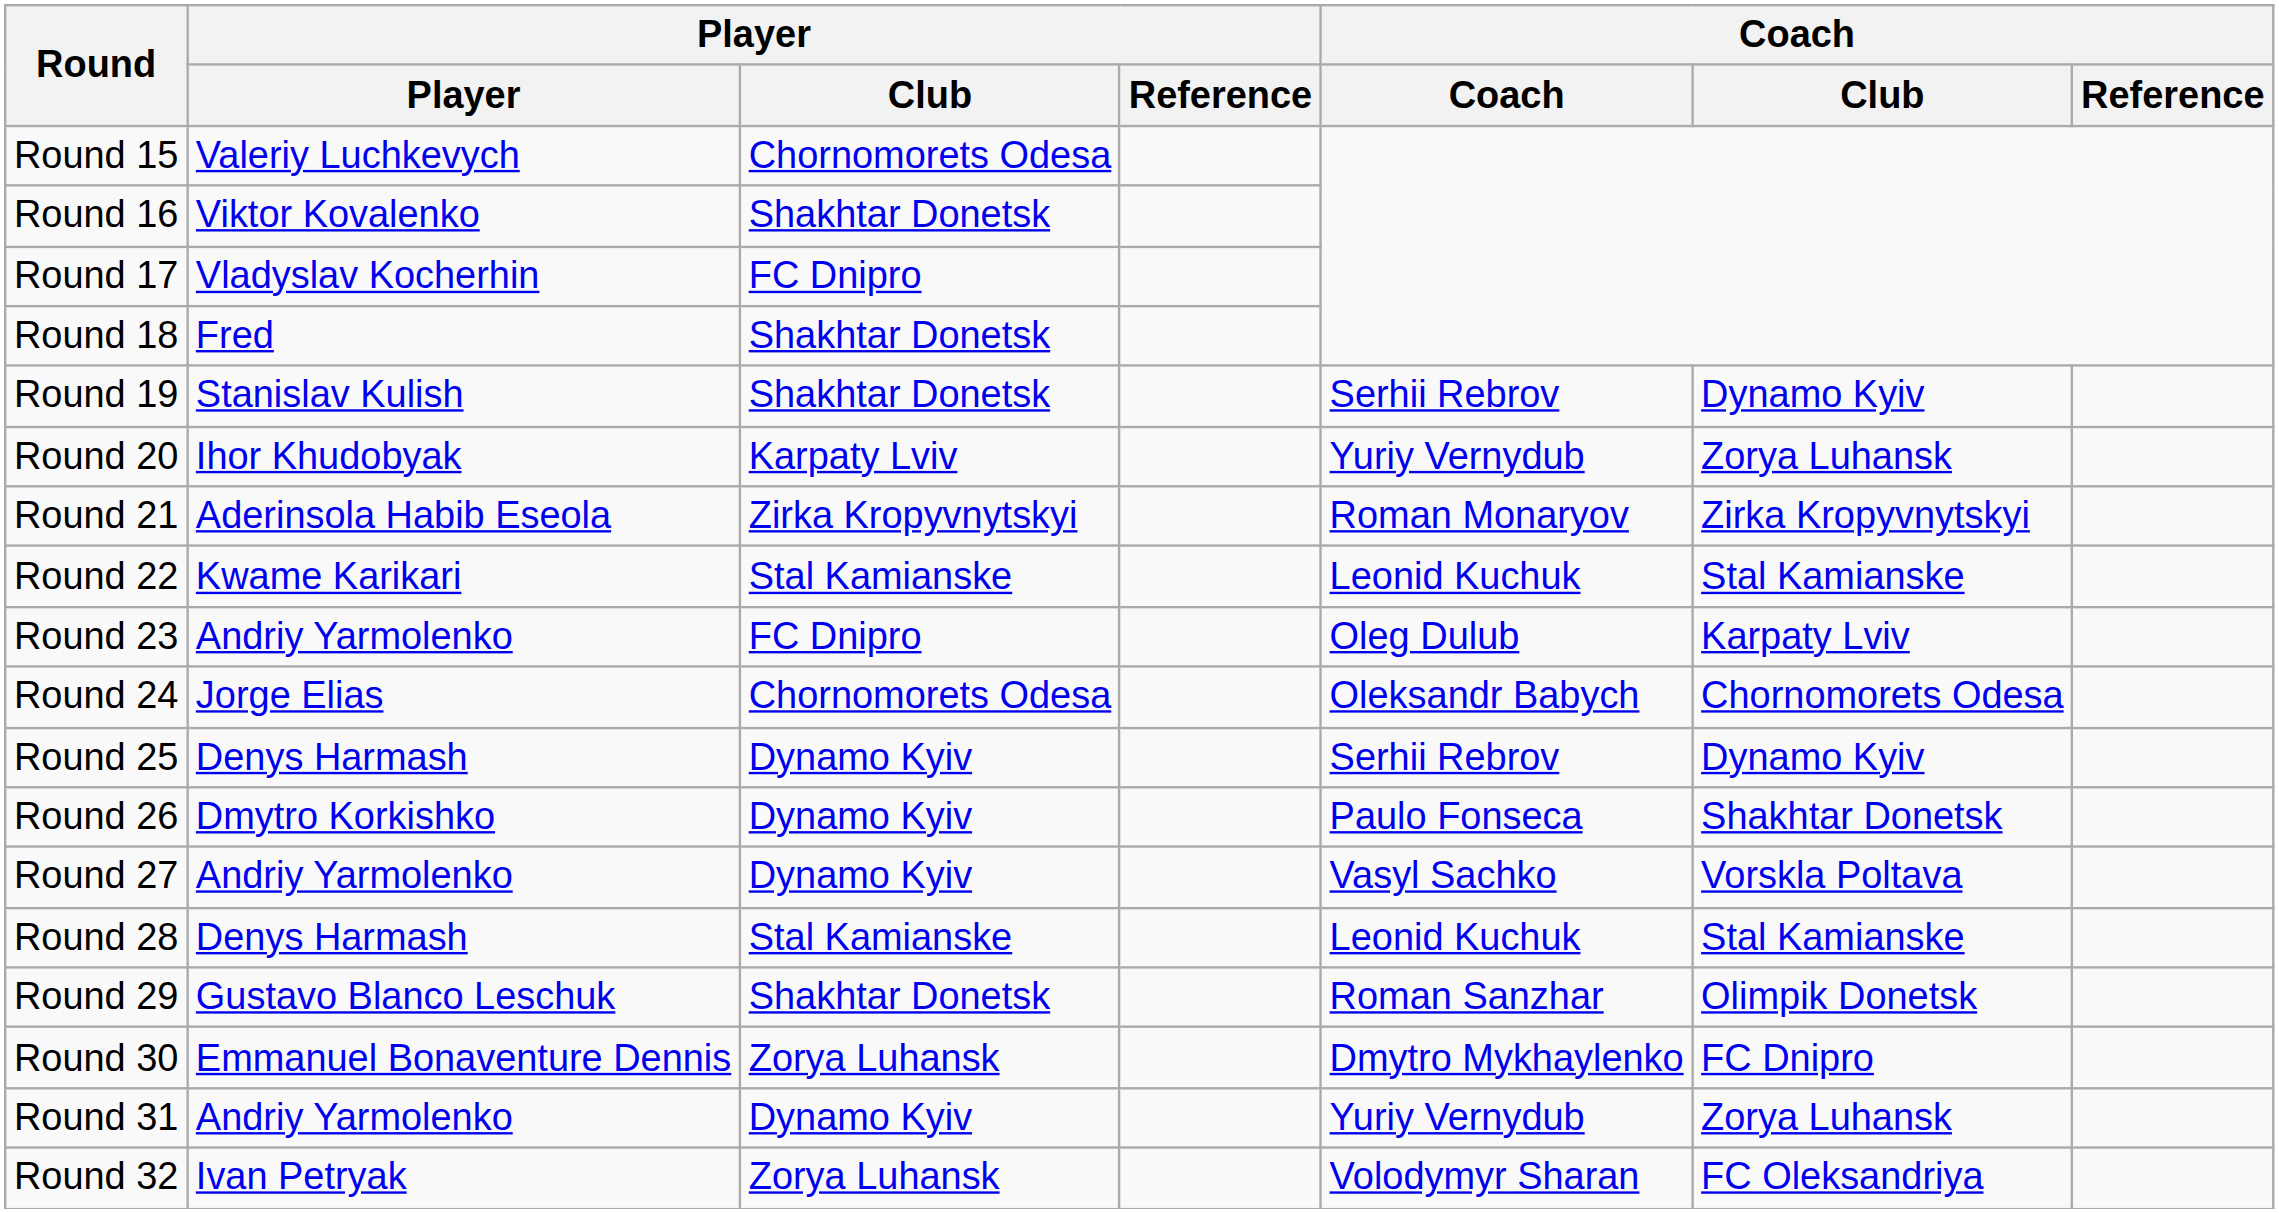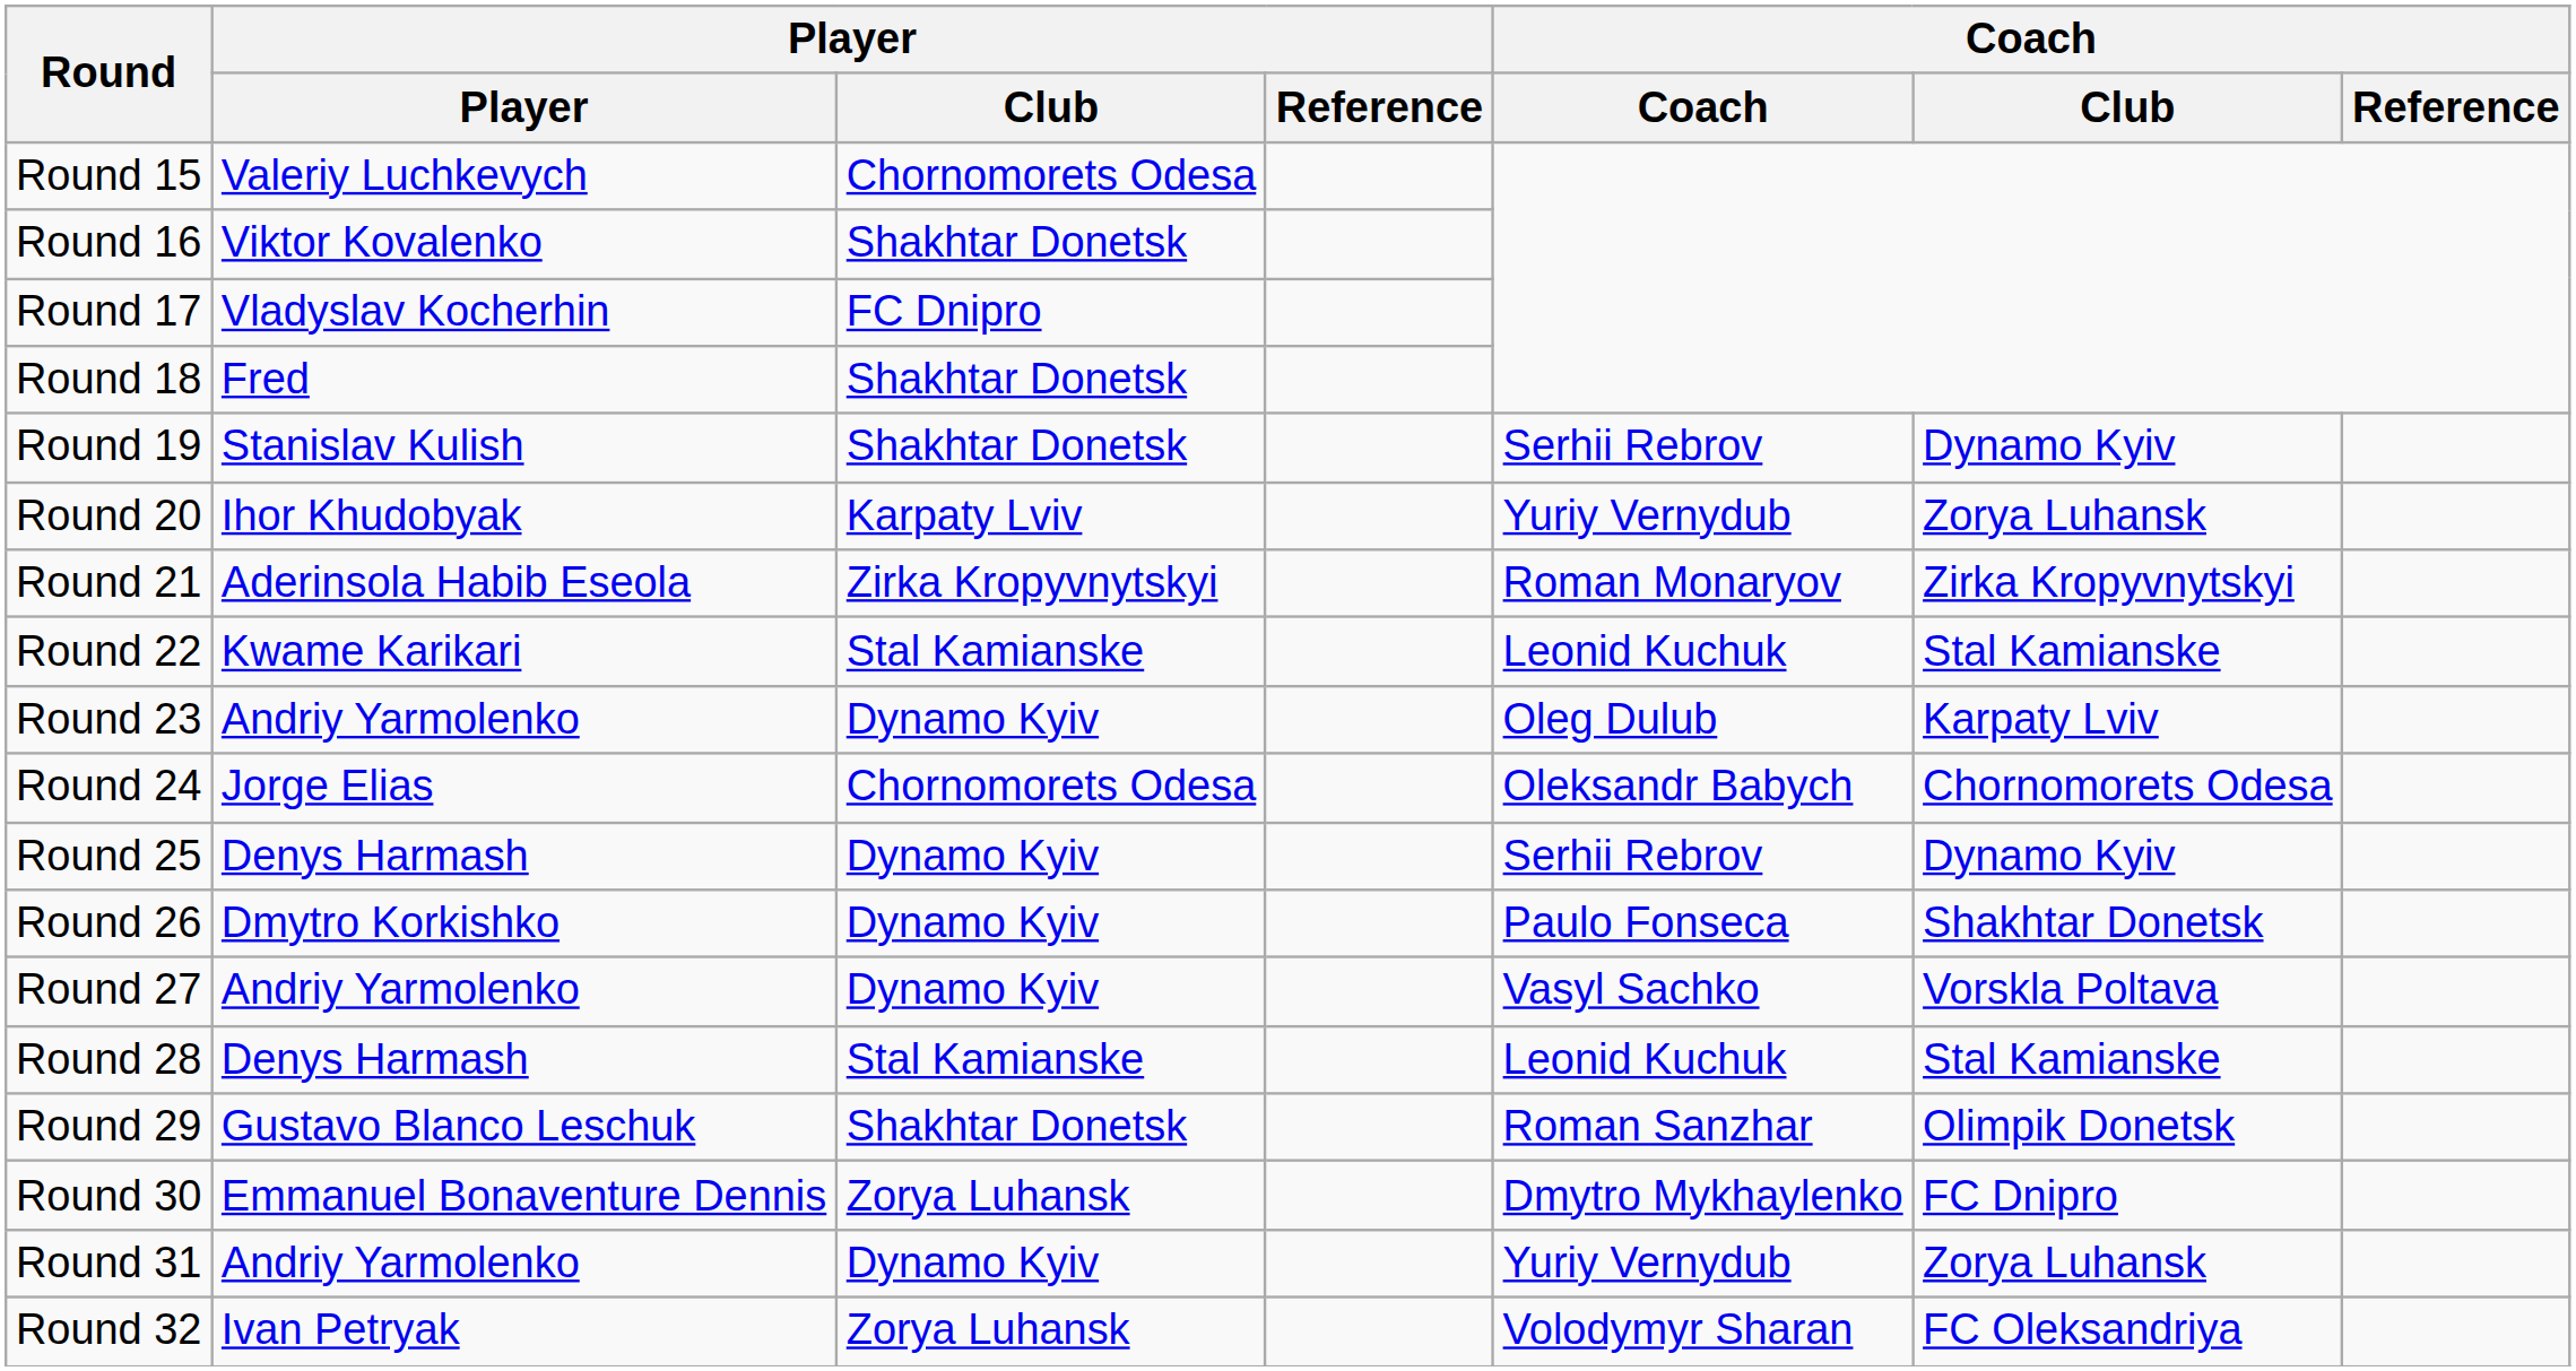Round 23 | Player / Club: FC Dnipro -> Dynamo Kyiv
